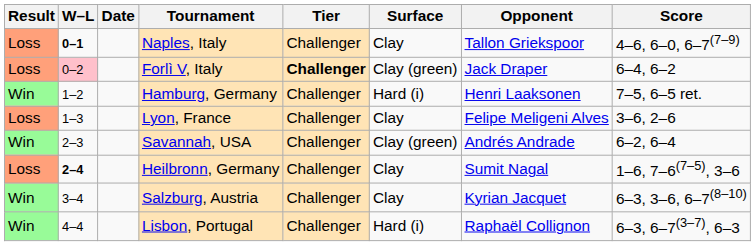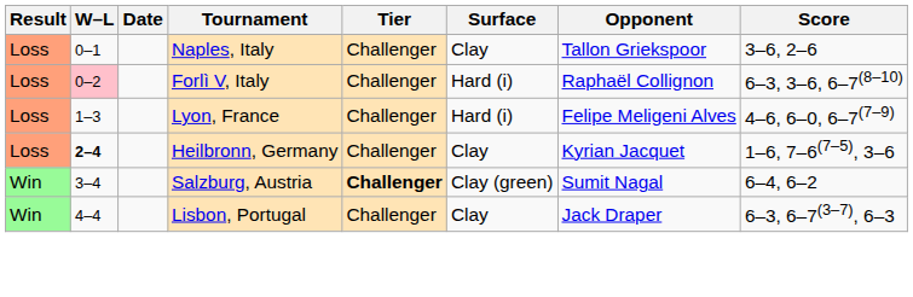Naples, Italy | W–L: bold -> normal
Naples, Italy | Score: 4–6, 6–0, 6–7(7–9) -> 3–6, 2–6
Forlì V, Italy | Tier: bold -> normal
Forlì V, Italy | Surface: Clay (green) -> Hard (i)
Forlì V, Italy | Opponent: Jack Draper -> Raphaël Collignon
Forlì V, Italy | Score: 6–4, 6–2 -> 6–3, 3–6, 6–7(8–10)
- row: Win | 1–2 | Hamburg, Germany | Challenger | Hard (i) | Henri Laaksonen | 7–5, 6–5 ret.
Lyon, France | Surface: Clay -> Hard (i)
Lyon, France | Score: 3–6, 2–6 -> 4–6, 6–0, 6–7(7–9)
- row: Win | 2–3 | Savannah, USA | Challenger | Clay (green) | Andrés Andrade | 6–2, 6–4
Heilbronn, Germany | Opponent: Sumit Nagal -> Kyrian Jacquet
Salzburg, Austria | Tier: normal -> bold
Salzburg, Austria | Surface: Clay -> Clay (green)
Salzburg, Austria | Opponent: Kyrian Jacquet -> Sumit Nagal
Salzburg, Austria | Score: 6–3, 3–6, 6–7(8–10) -> 6–4, 6–2
Lisbon, Portugal | Surface: Hard (i) -> Clay
Lisbon, Portugal | Opponent: Raphaël Collignon -> Jack Draper
